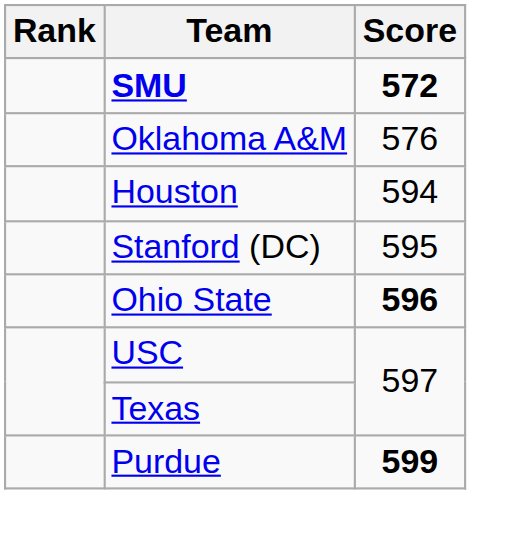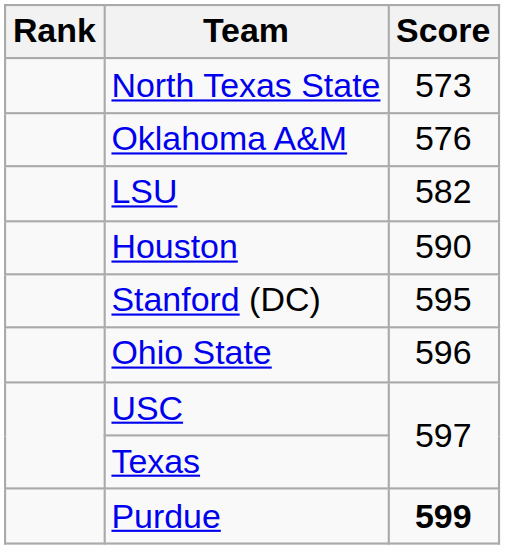- row: SMU | 572
+ row: North Texas State | 573
+ row: LSU | 582
Houston | Score: 594 -> 590
Ohio State | Score: bold -> normal
